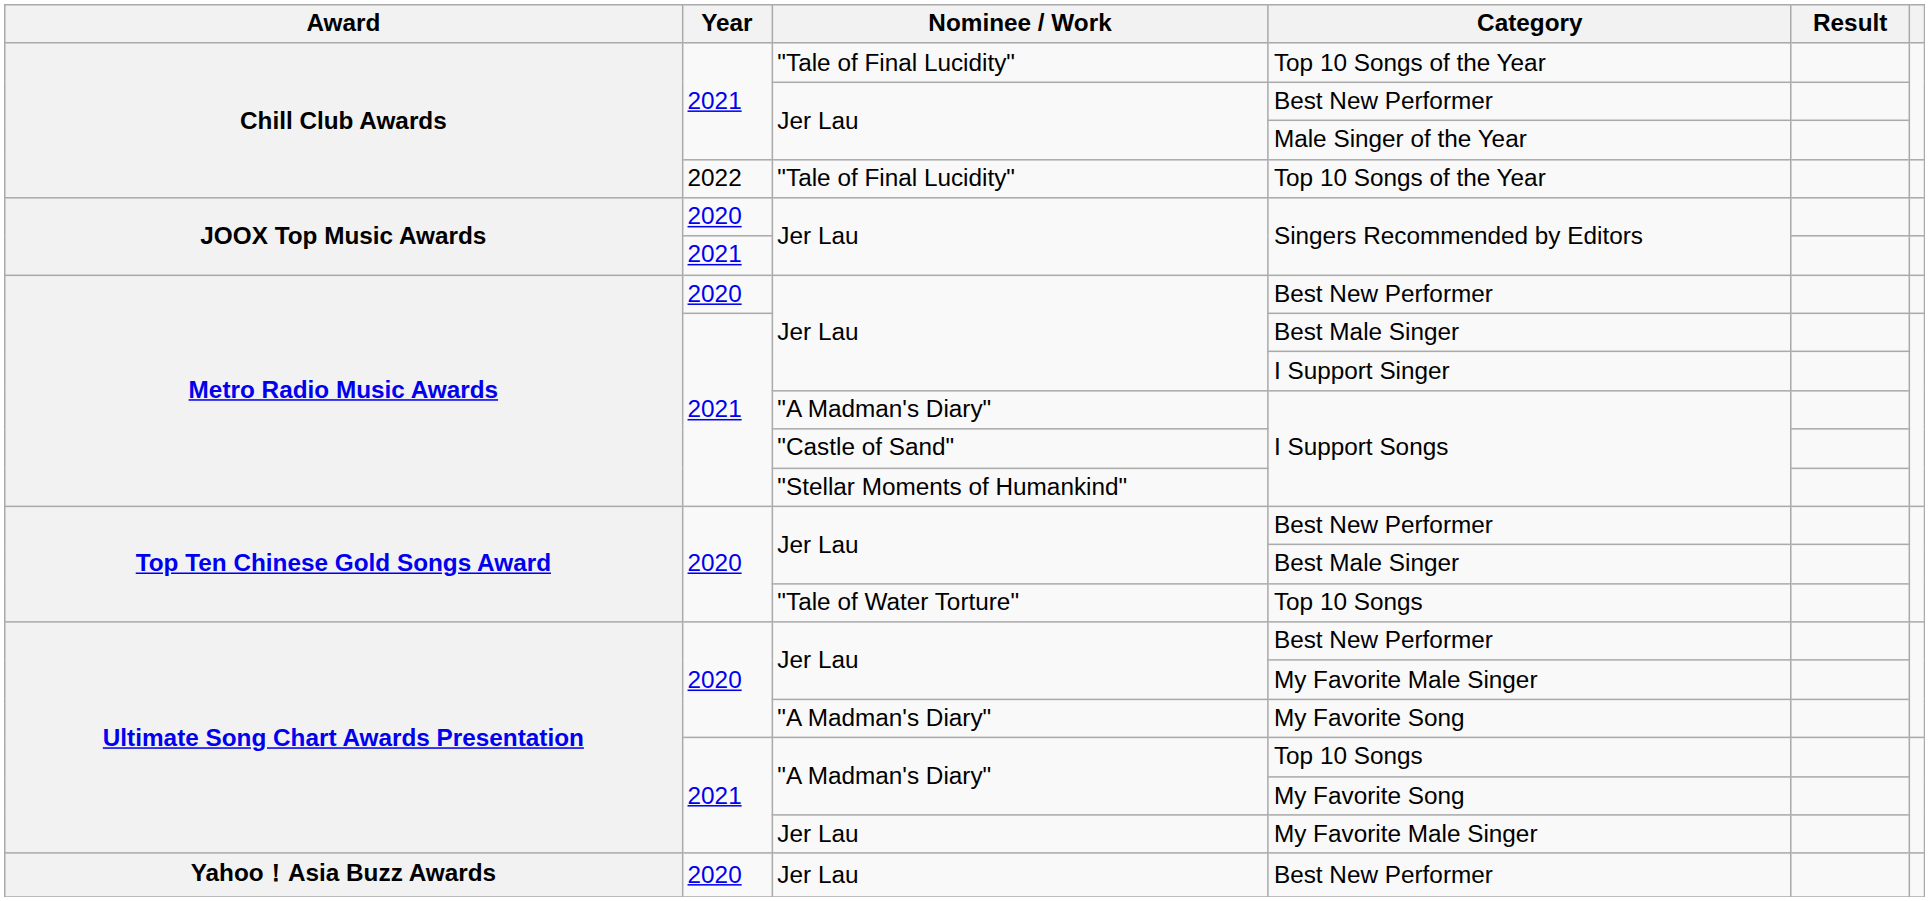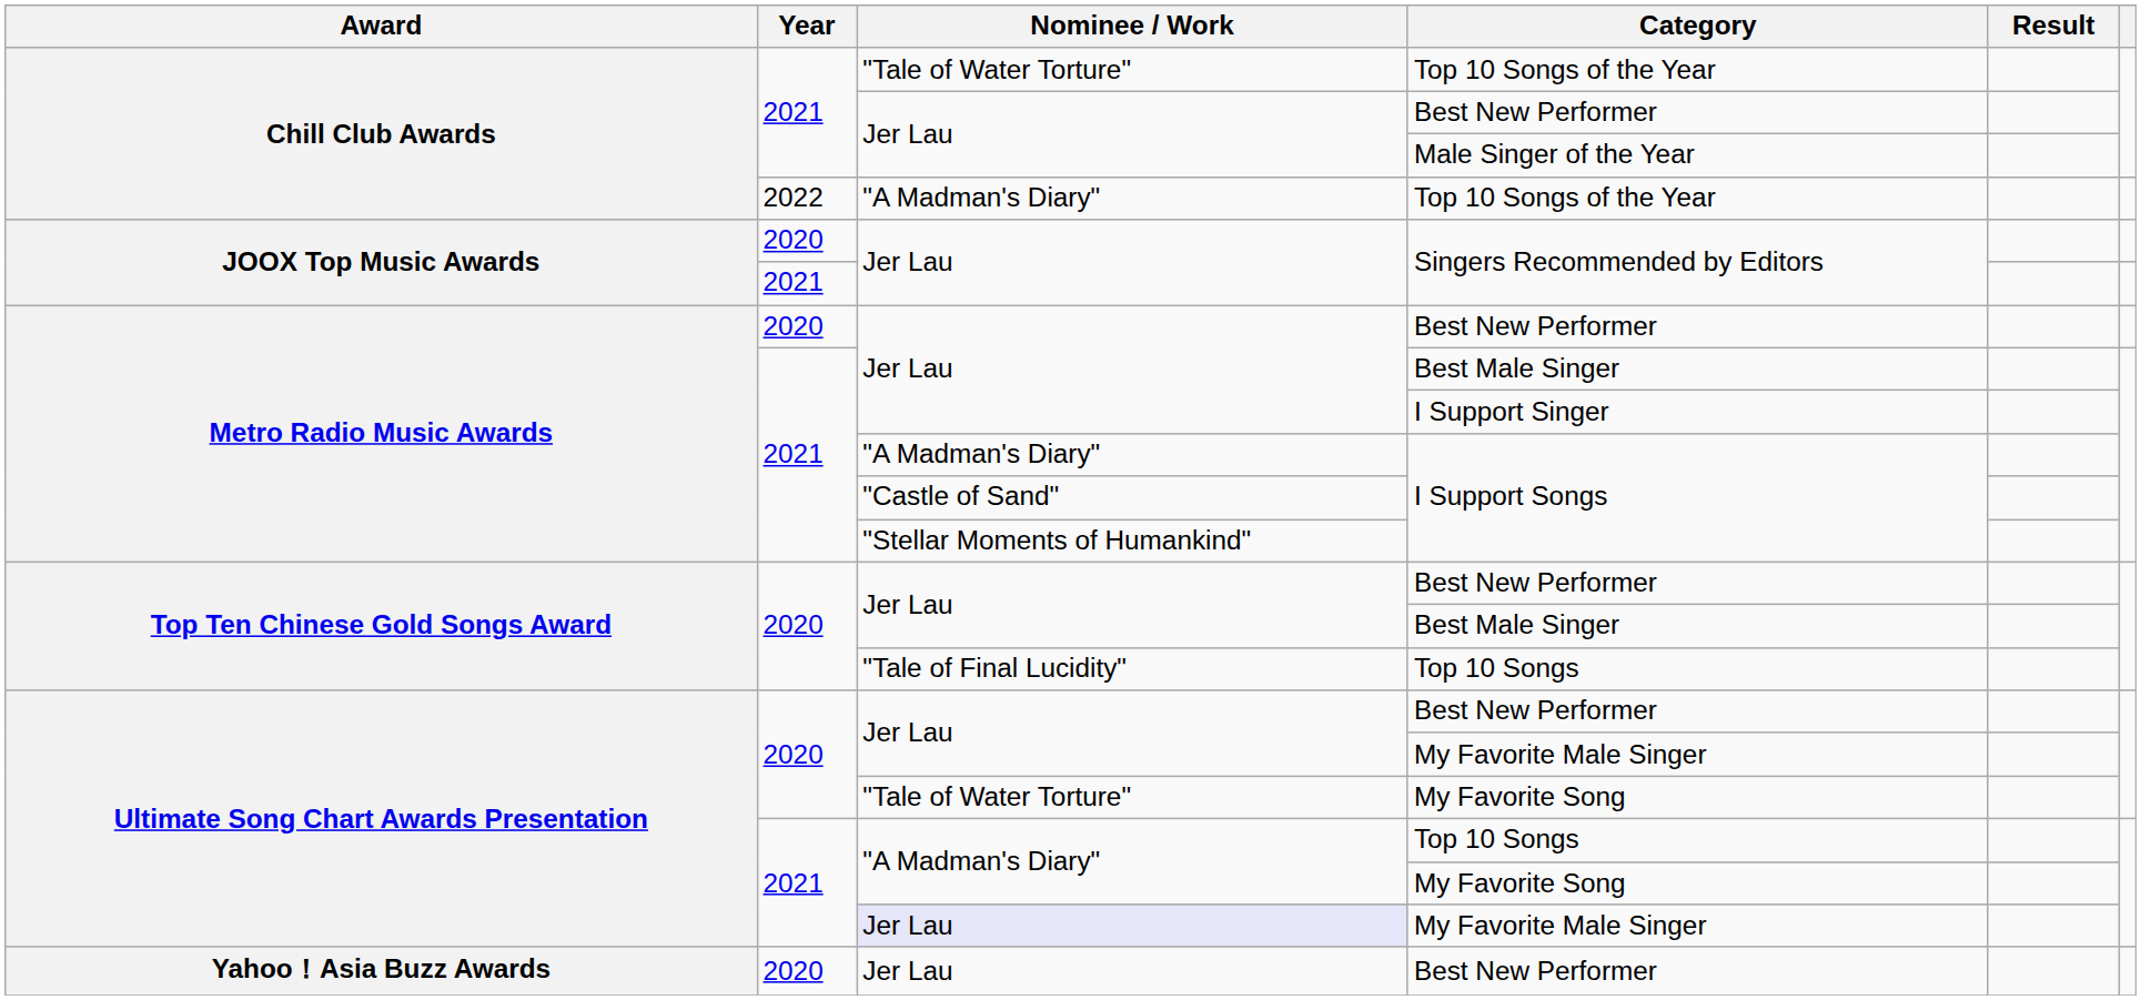2021 / Top 10 Songs of the Year | Nominee / Work: "Tale of Final Lucidity" -> "Tale of Water Torture"
2022 / Top 10 Songs of the Year | Nominee / Work: "Tale of Final Lucidity" -> "A Madman's Diary"
2020 / Top 10 Songs | Nominee / Work: "Tale of Water Torture" -> "Tale of Final Lucidity"
2020 / My Favorite Song | Nominee / Work: "A Madman's Diary" -> "Tale of Water Torture"
2021 / My Favorite Male Singer | Nominee / Work: no background -> lavender background
